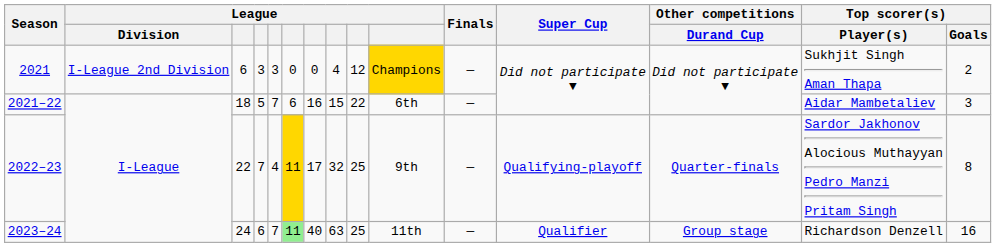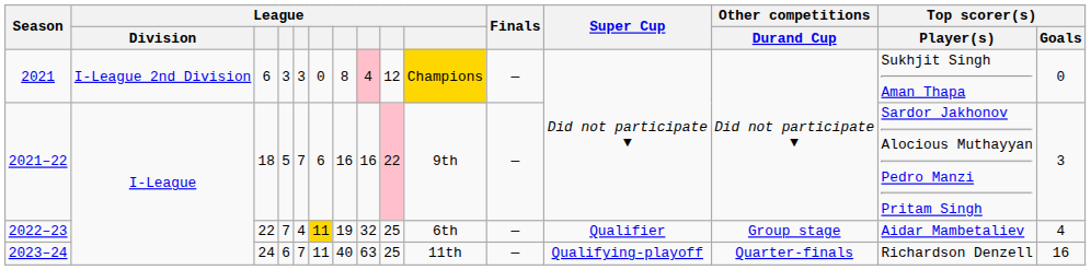2021 | column 7: 0 -> 8
2021 | column 8: no background -> pink background
2021 | Top scorer(s) / Goals: 2 -> 0
2021–22 | column 8: 15 -> 16
2021–22 | column 9: no background -> pink background
2021–22 | column 10: 6th -> 9th
2021–22 | Top scorer(s) / Player(s): Aidar Mambetaliev -> Sardor Jakhonov Alocious Muthayyan Pedro Manzi Pritam Singh
2022–23 | column 7: 17 -> 19
2022–23 | column 10: 9th -> 6th
2022–23 | Super Cup: Qualifying-playoff -> Qualifier
2022–23 | Other competitions / Durand Cup: Quarter-finals -> Group stage
2022–23 | Top scorer(s) / Player(s): Sardor Jakhonov Alocious Muthayyan Pedro Manzi Pritam Singh -> Aidar Mambetaliev
2022–23 | Top scorer(s) / Goals: 8 -> 4
2023–24 | column 6: lightgreen background -> no background
2023–24 | Super Cup: Qualifier -> Qualifying-playoff
2023–24 | Other competitions / Durand Cup: Group stage -> Quarter-finals
